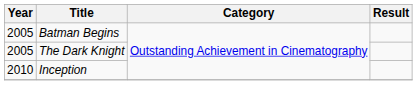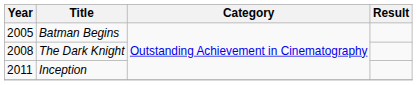The Dark Knight | Year: 2005 -> 2008
Inception | Year: 2010 -> 2011
